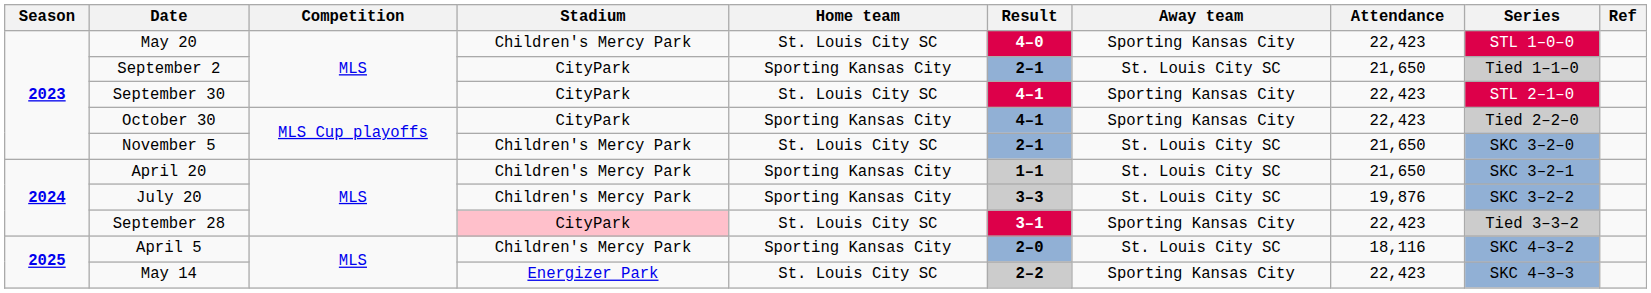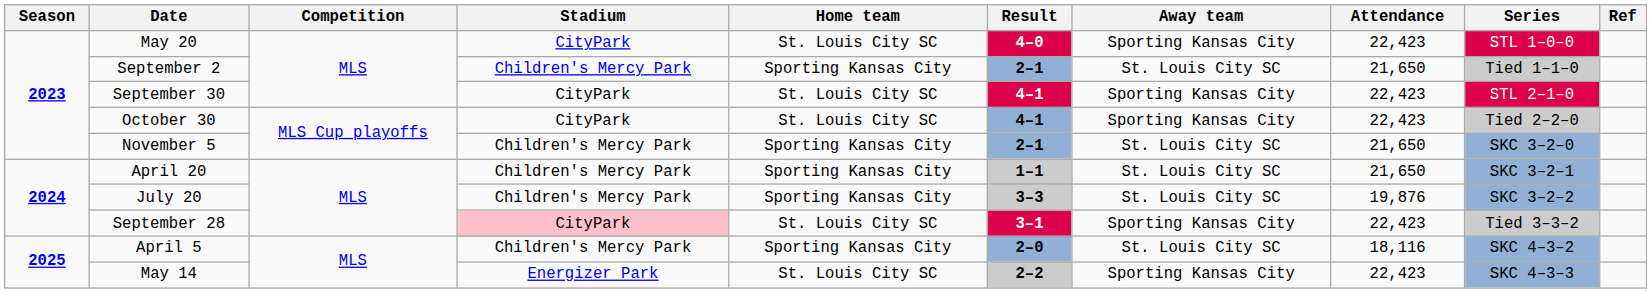May 20 | Stadium: Children's Mercy Park -> CityPark
September 2 | Stadium: CityPark -> Children's Mercy Park
October 30 | Home team: Sporting Kansas City -> St. Louis City SC
November 5 | Home team: St. Louis City SC -> Sporting Kansas City
